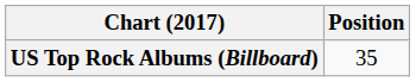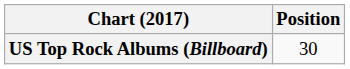US Top Rock Albums (Billboard) | Position: 35 -> 30
